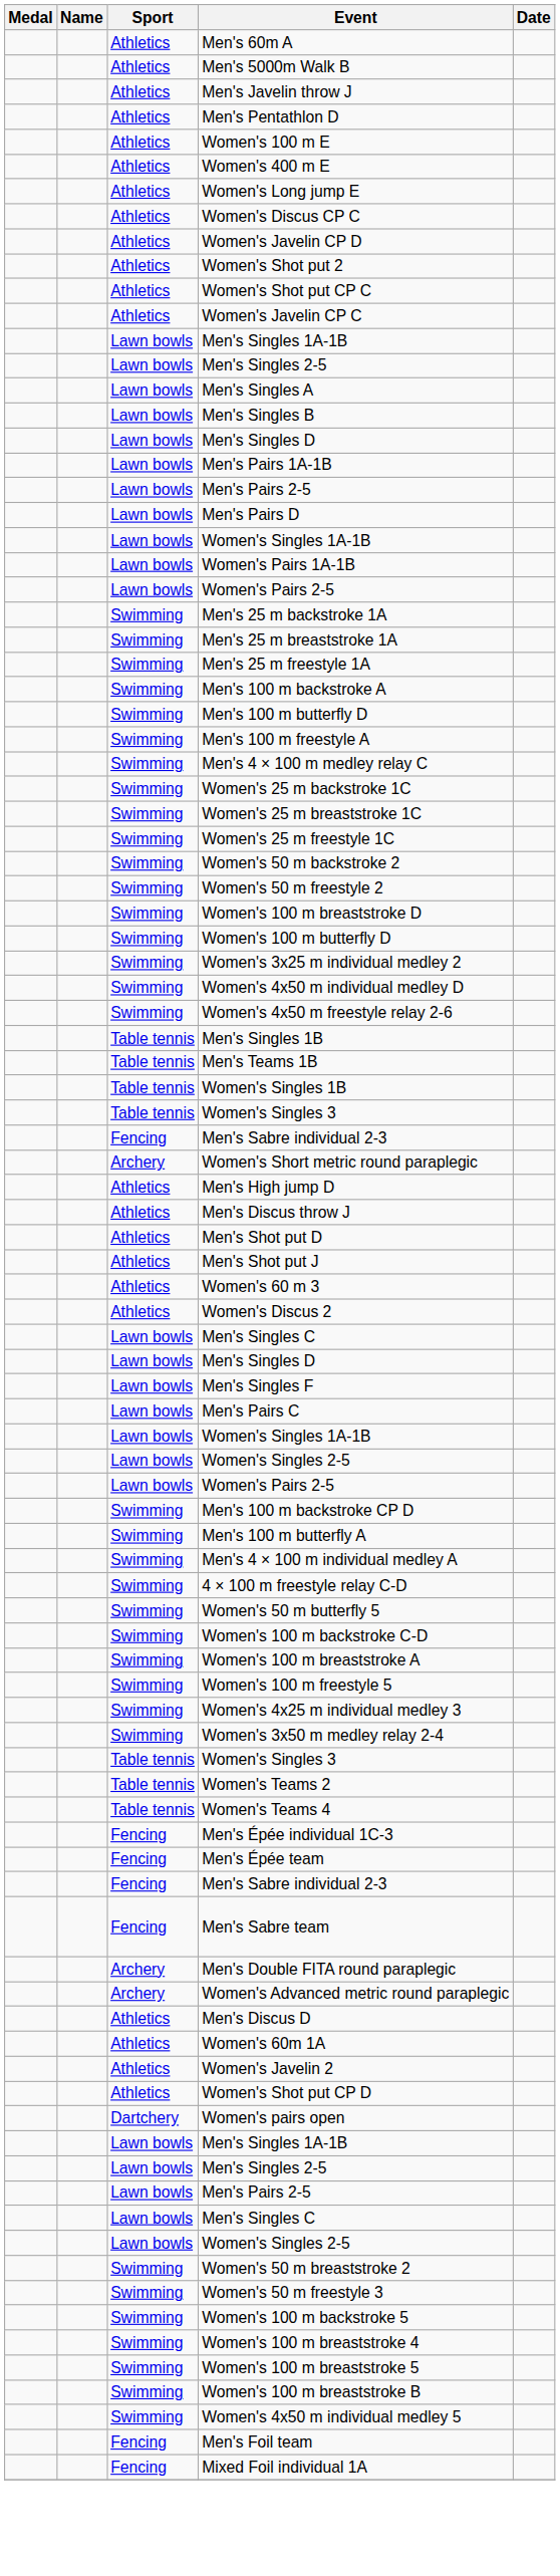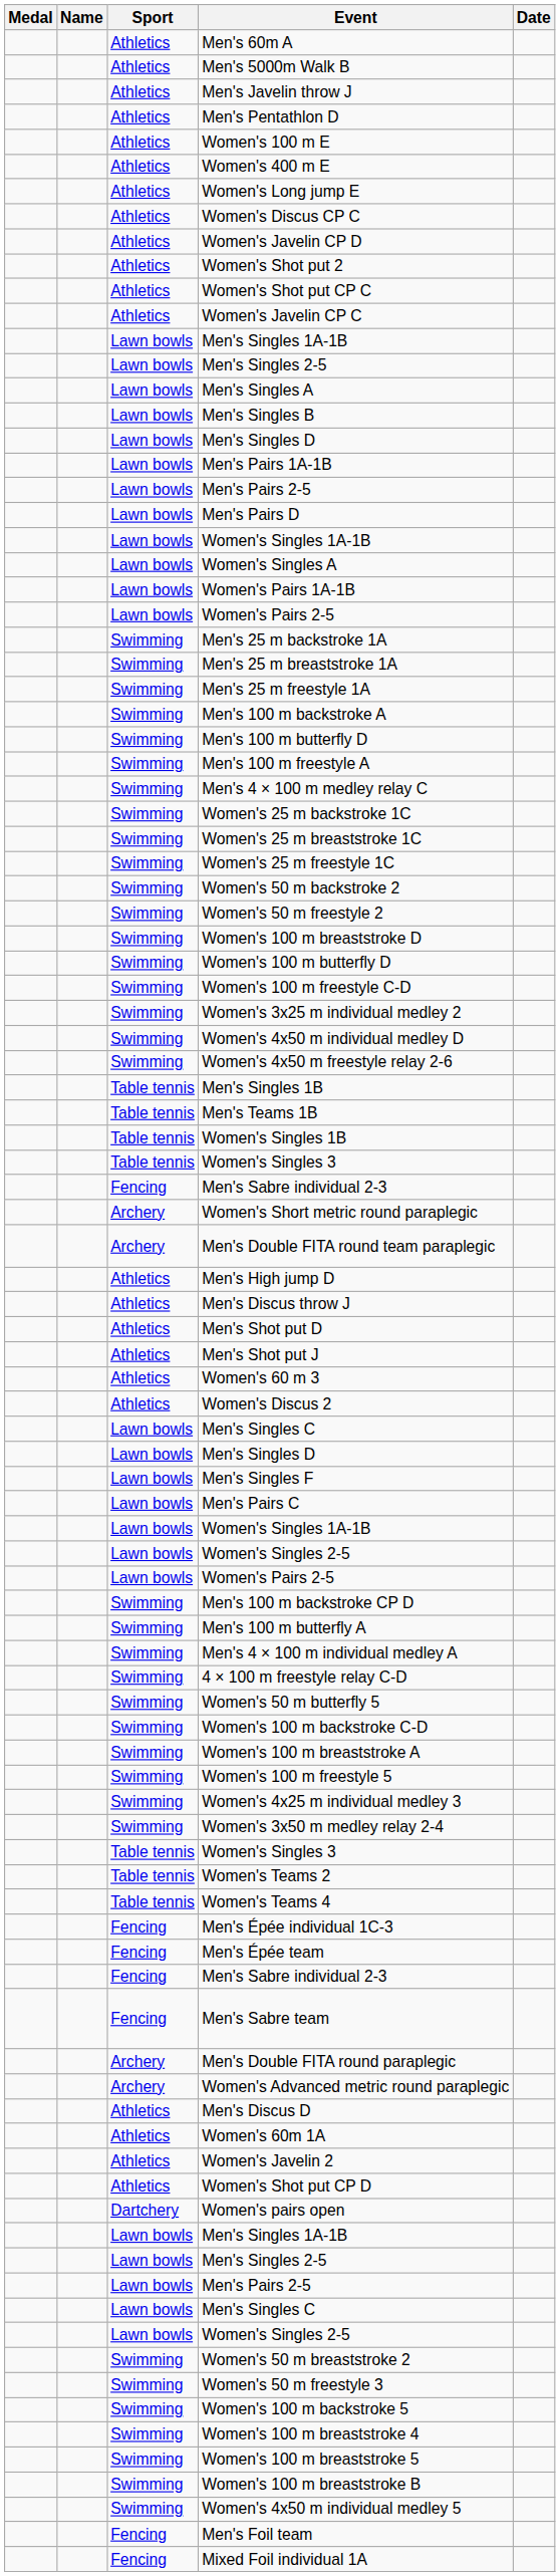+ row: Lawn bowls | Women's Singles A
+ row: Swimming | Women's 100 m freestyle C-D
+ row: Archery | Men's Double FITA round team paraplegic
